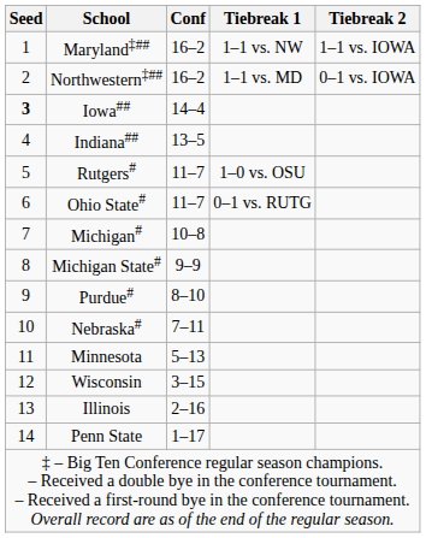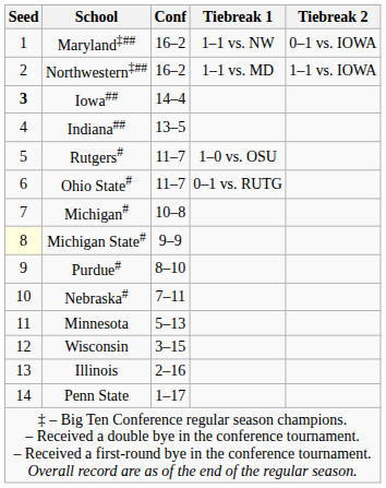Maryland‡## | Tiebreak 2: 1–1 vs. IOWA -> 0–1 vs. IOWA
Northwestern‡## | Tiebreak 2: 0–1 vs. IOWA -> 1–1 vs. IOWA
Michigan State# | Seed: no background -> lightyellow background
